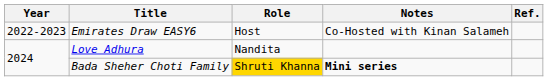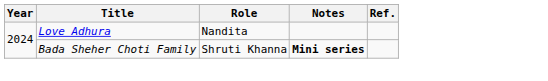- row: 2022-2023 | Emirates Draw EASY6 | Host | Co-Hosted with Kinan Salameh
Bada Sheher Choti Family | Role: gold background -> no background
